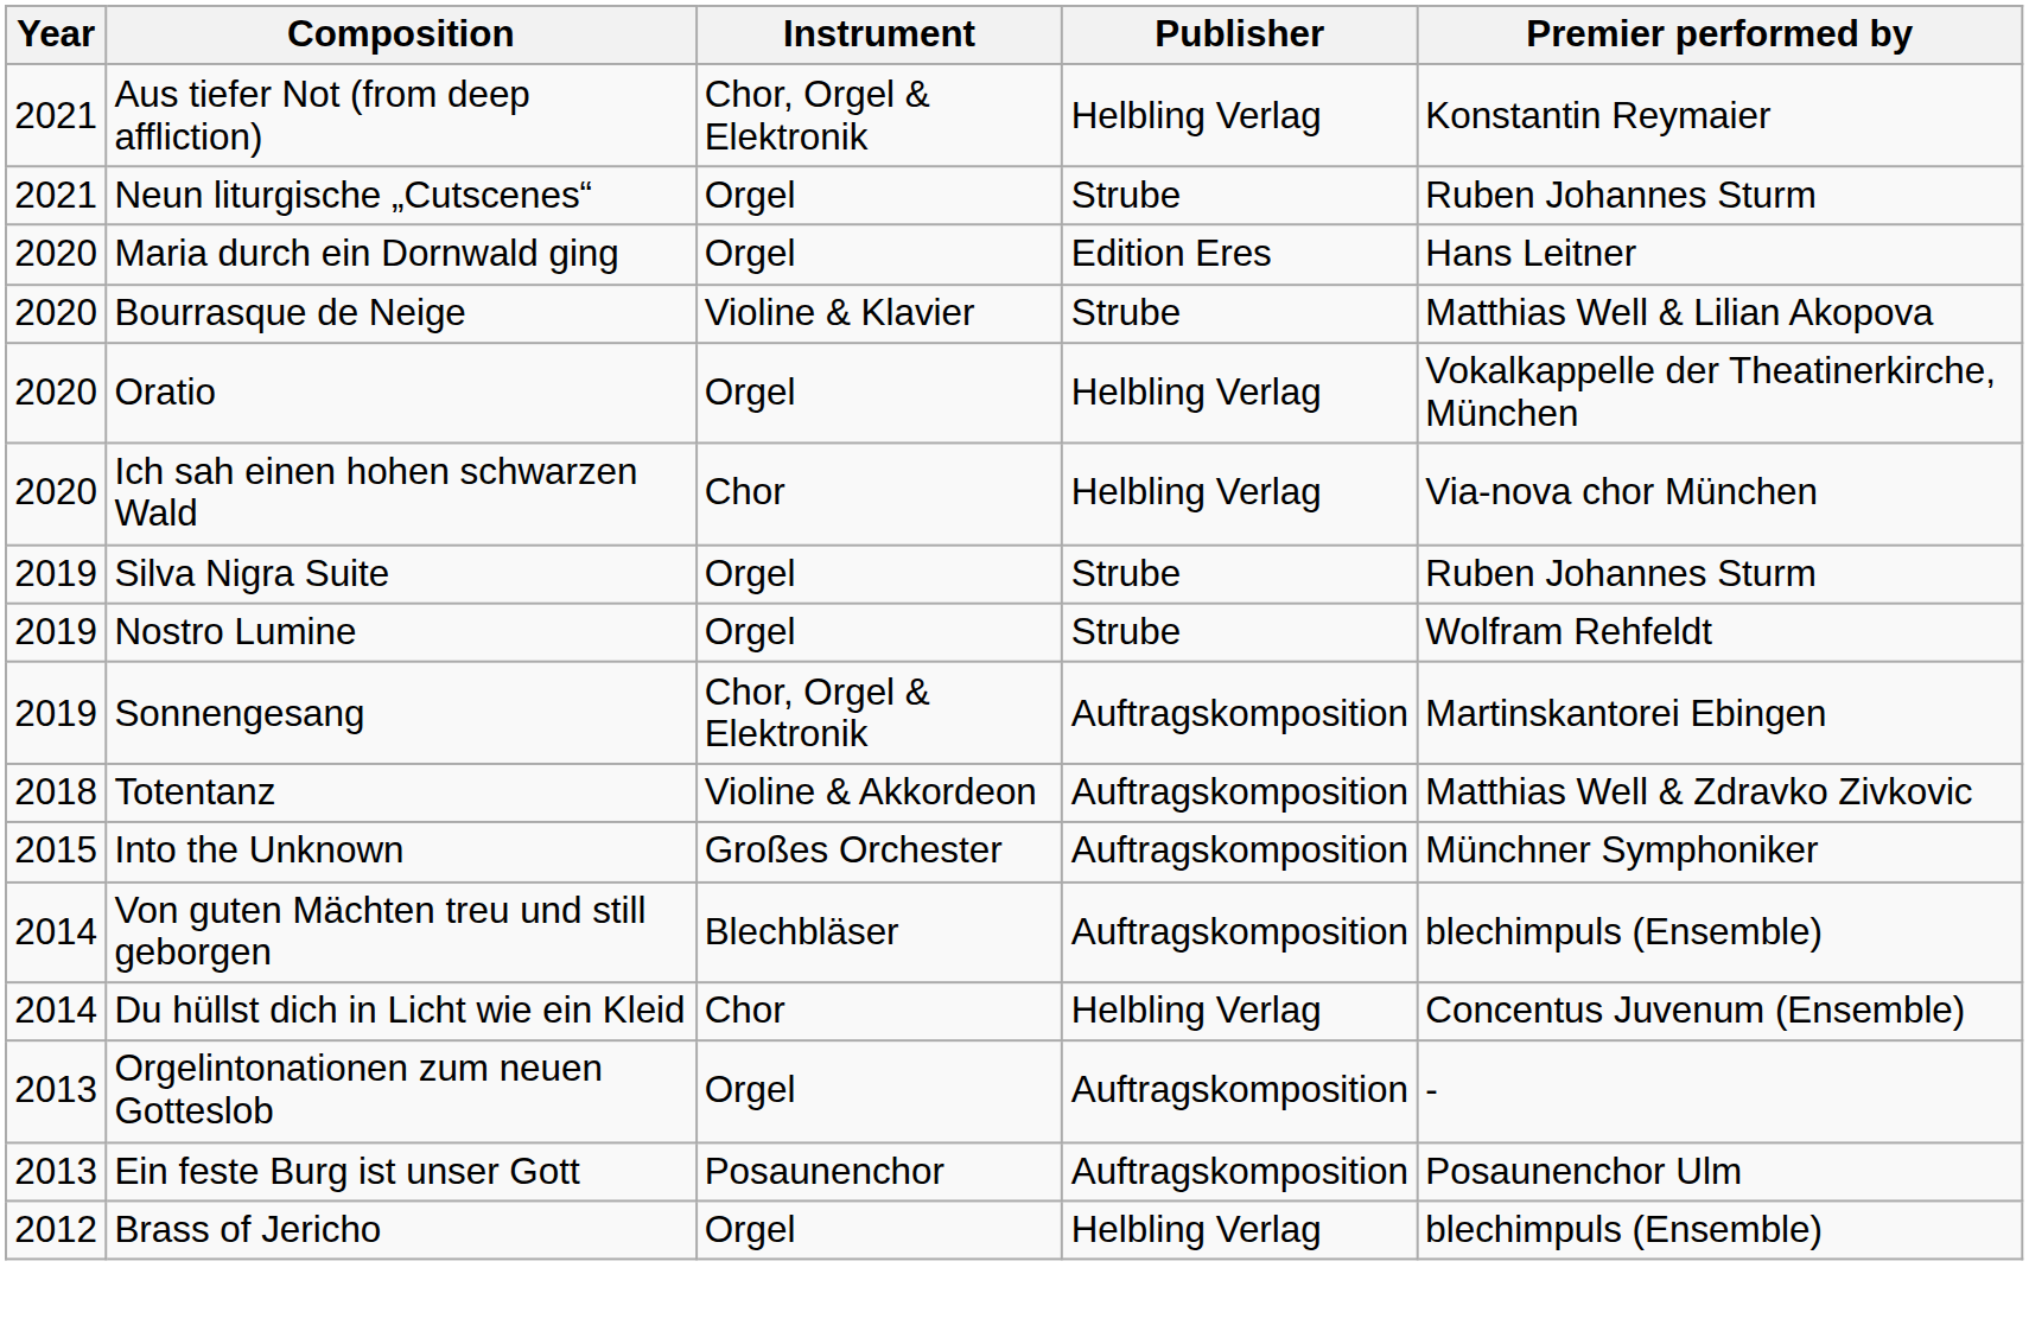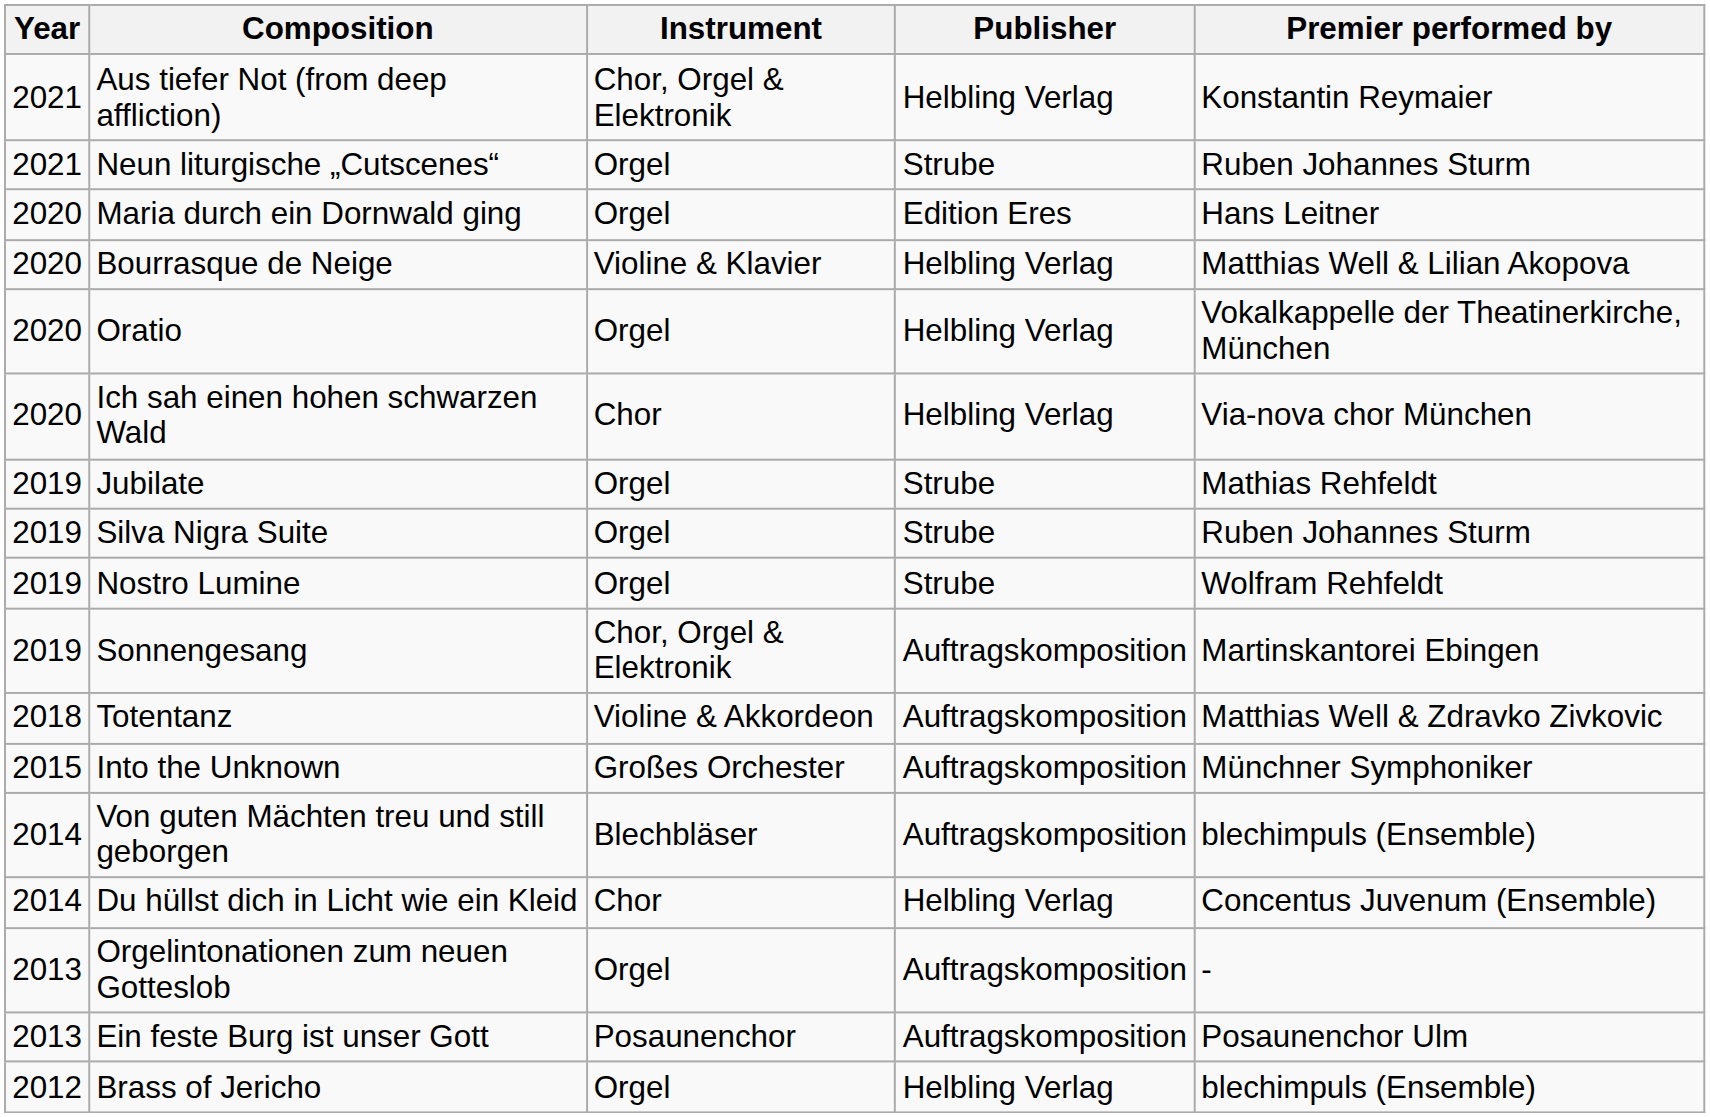Bourrasque de Neige | Publisher: Strube -> Helbling Verlag
+ row: 2019 | Jubilate | Orgel | Strube | Mathias Rehfeldt
